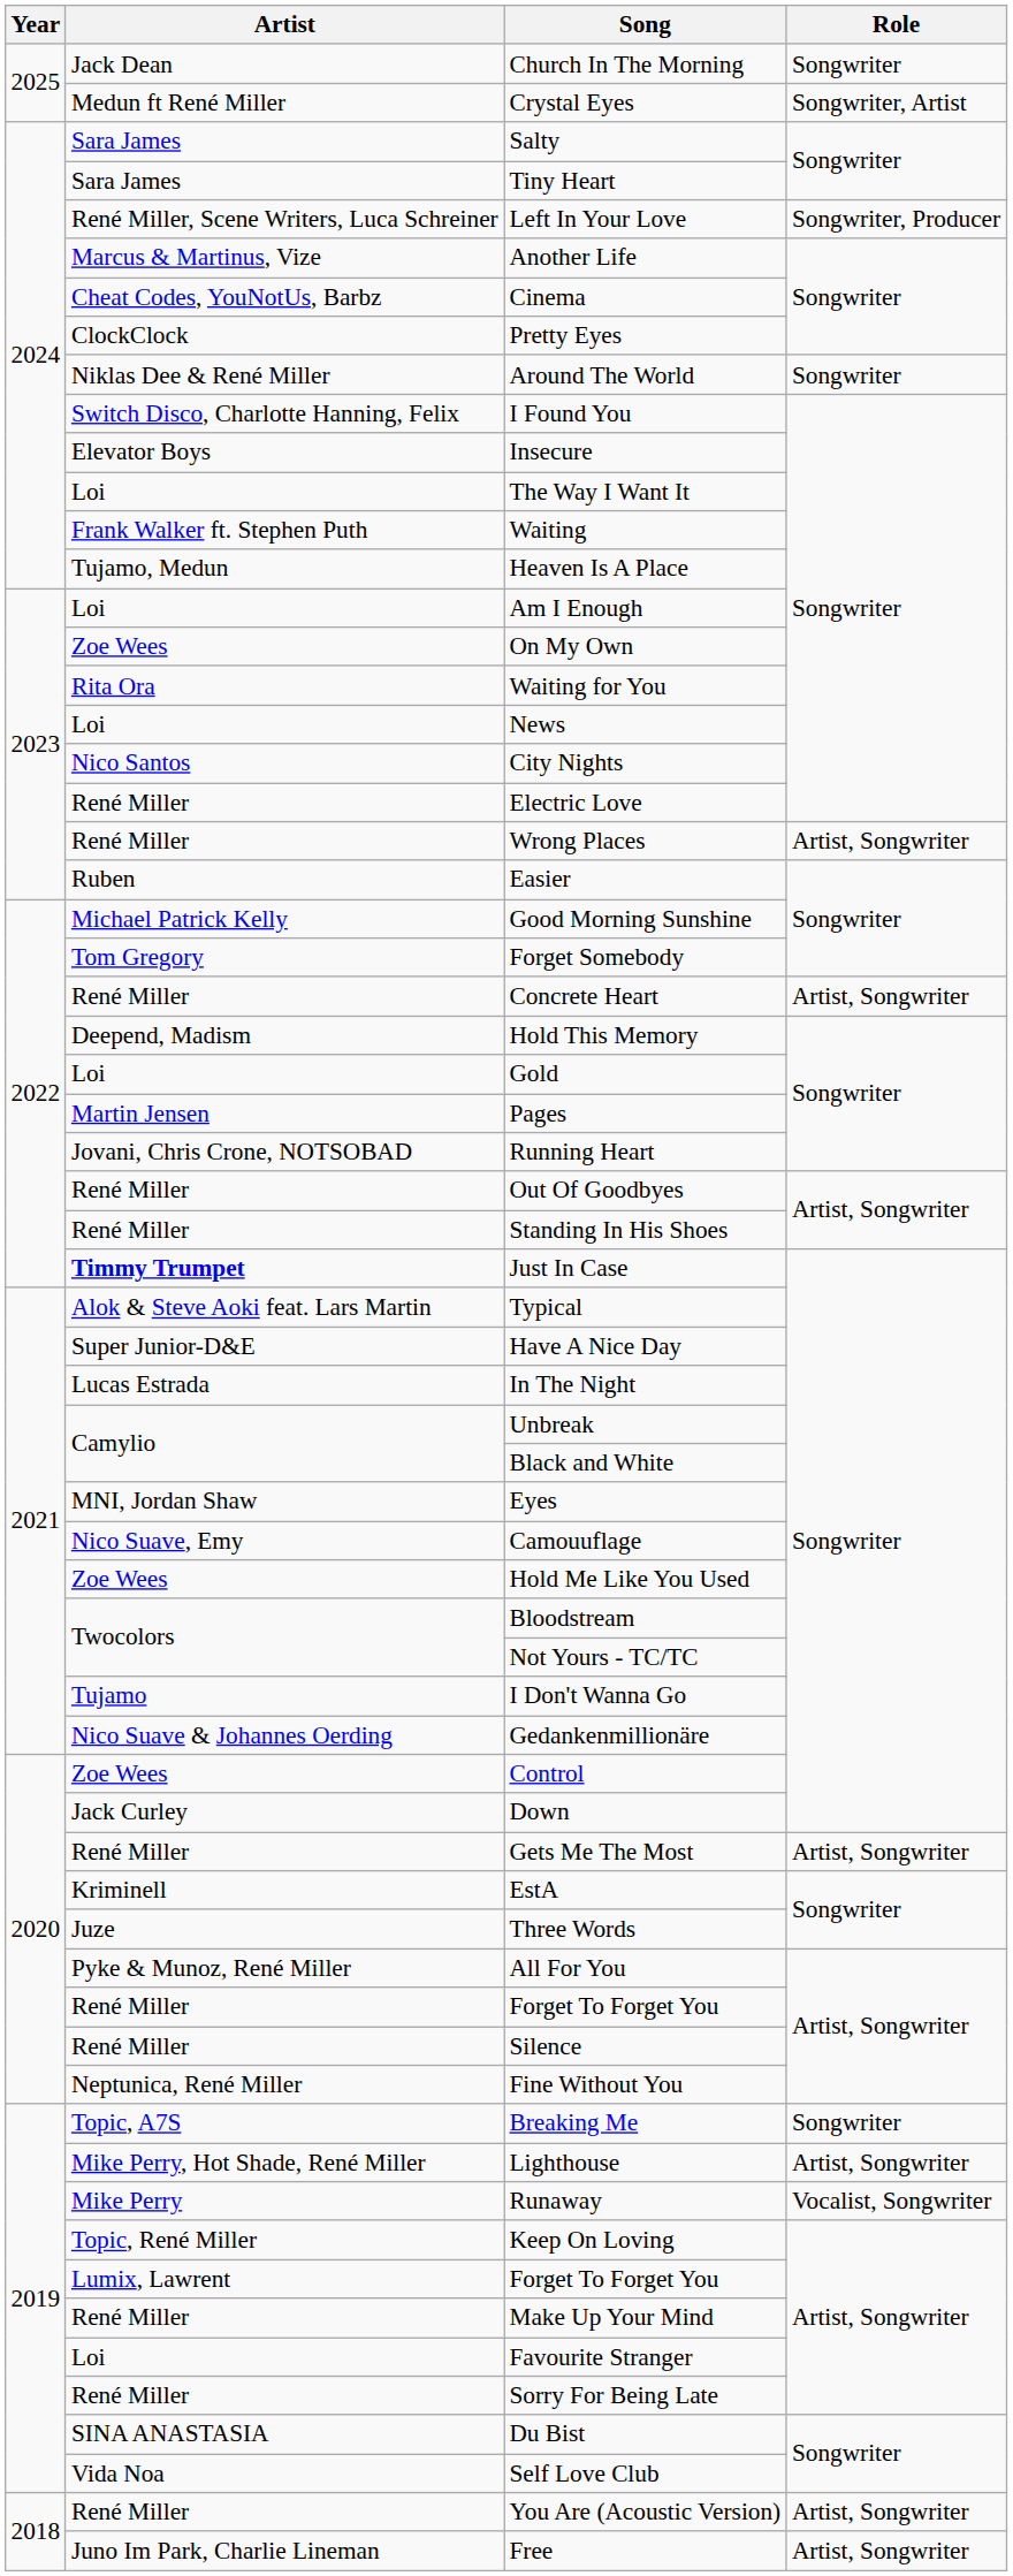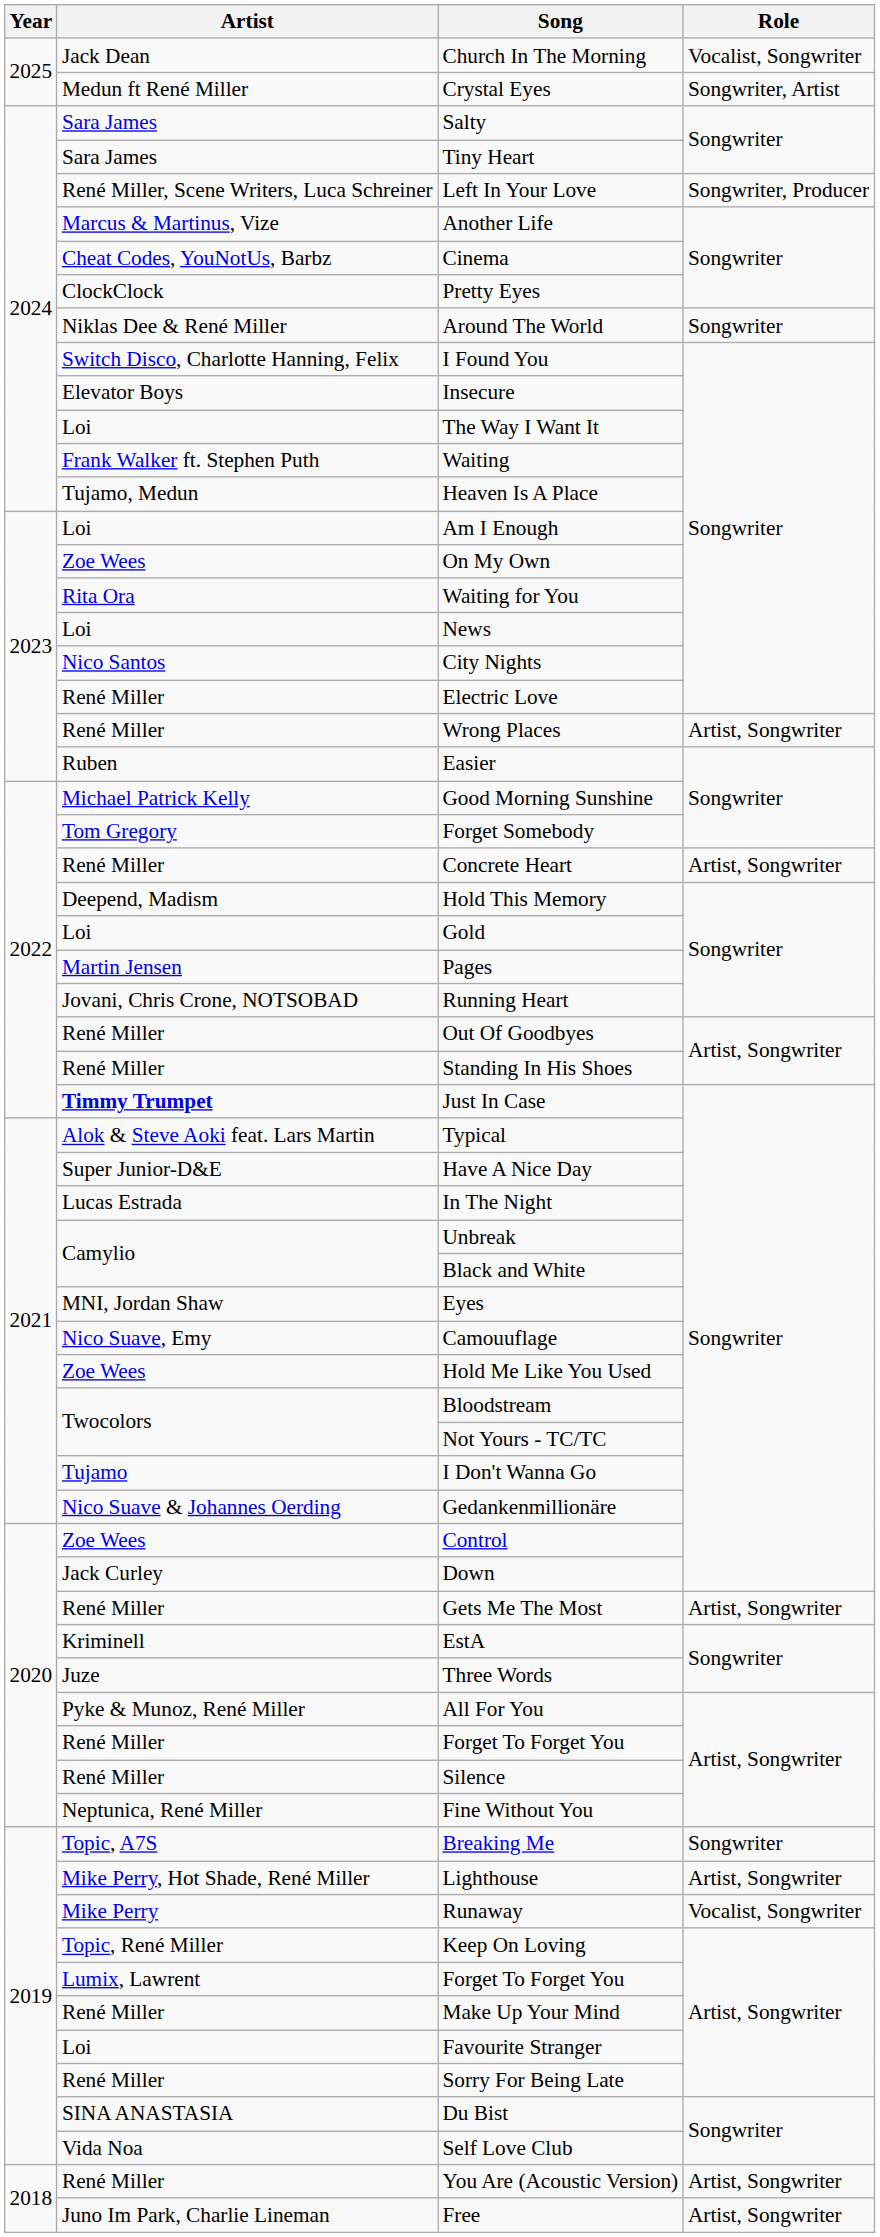Church In The Morning | Role: Songwriter -> Vocalist, Songwriter
